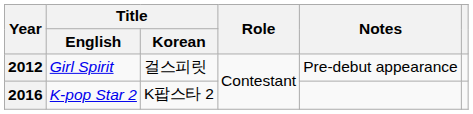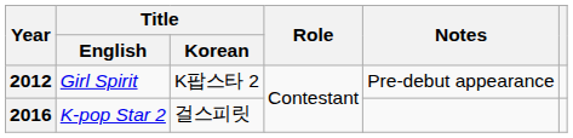2012 | Title / Korean: 걸스피릿 -> K팝스타 2
2016 | Title / Korean: K팝스타 2 -> 걸스피릿
